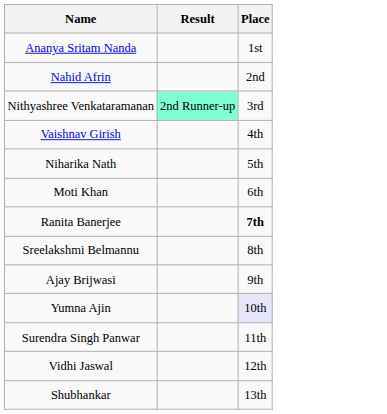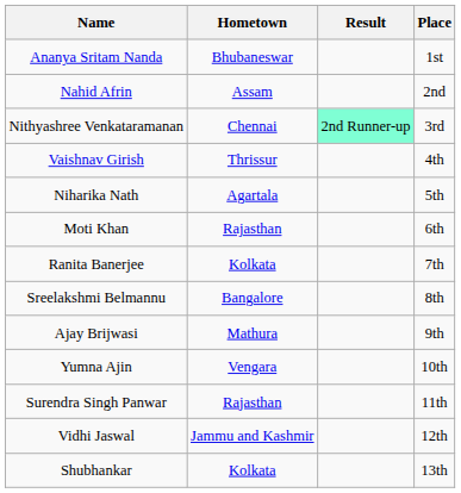+ column: Hometown | Bhubaneswar | Assam | Chennai | Thrissur | Agartala | Rajasthan | Kolkata | Bangalore | Mathura | Vengara | Rajasthan | Jammu and Kashmir | Kolkata
Ranita Banerjee | Place: bold -> normal
Yumna Ajin | Place: lavender background -> no background
